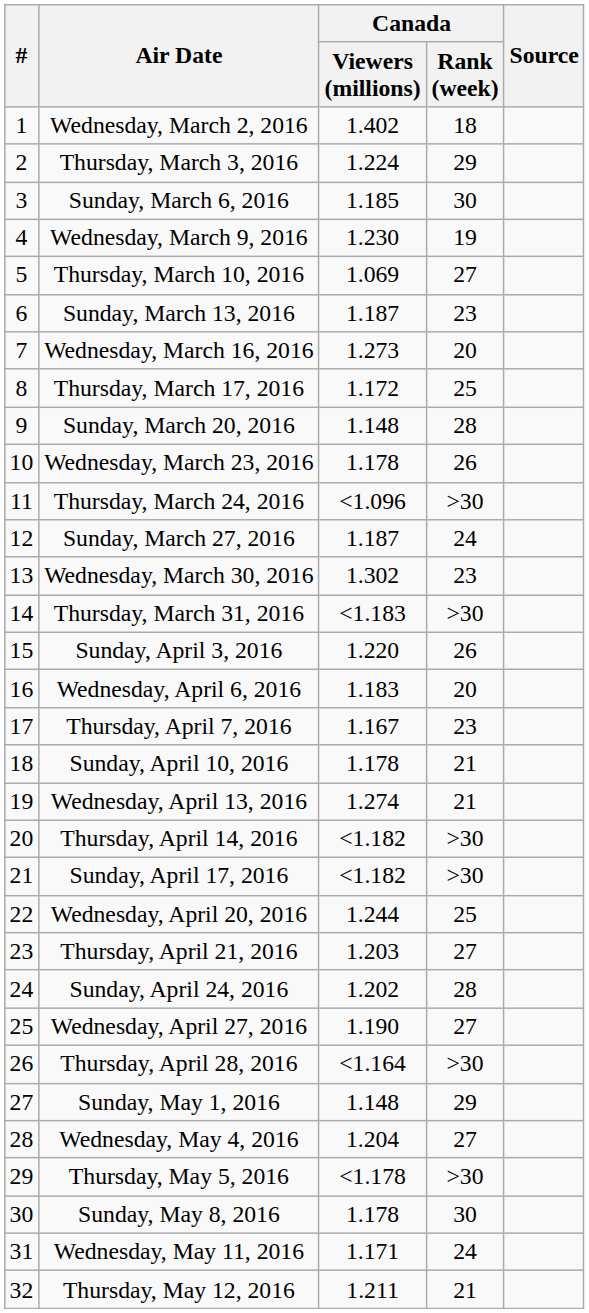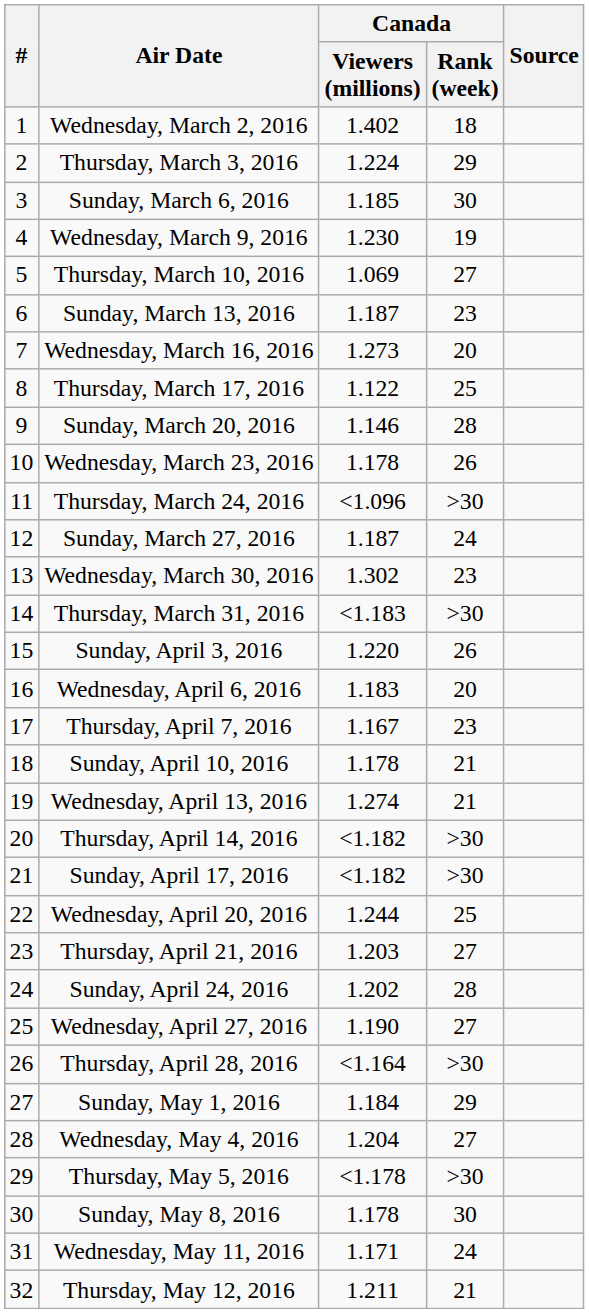Thursday, March 17, 2016 | Canada / Viewers (millions): 1.172 -> 1.122
Sunday, March 20, 2016 | Canada / Viewers (millions): 1.148 -> 1.146
Sunday, May 1, 2016 | Canada / Viewers (millions): 1.148 -> 1.184
